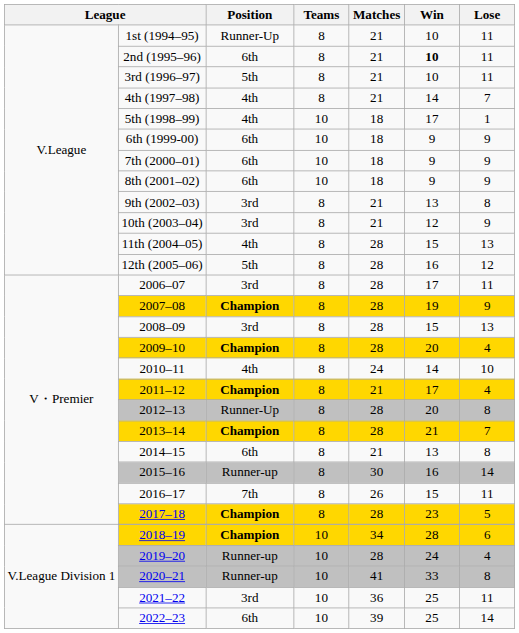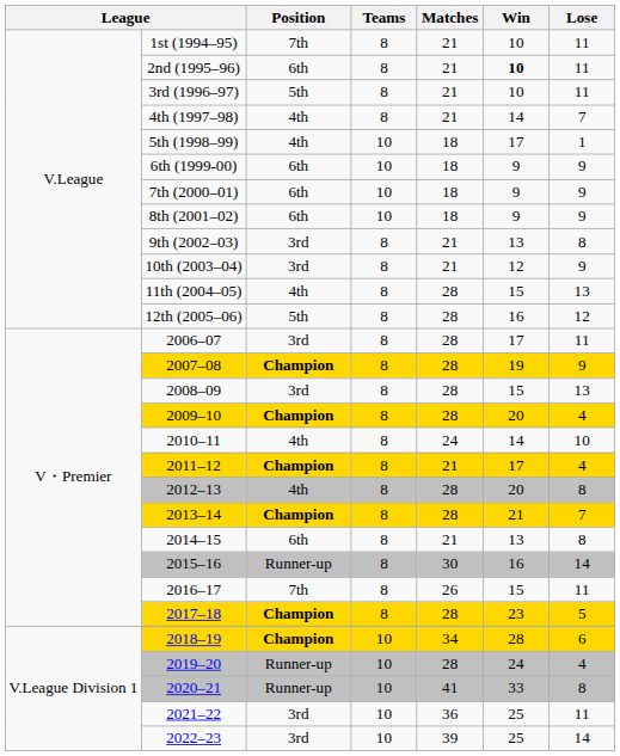1st (1994–95) | Position: Runner-Up -> 7th
2012–13 | Position: Runner-Up -> 4th
2022–23 | Position: 6th -> 3rd
